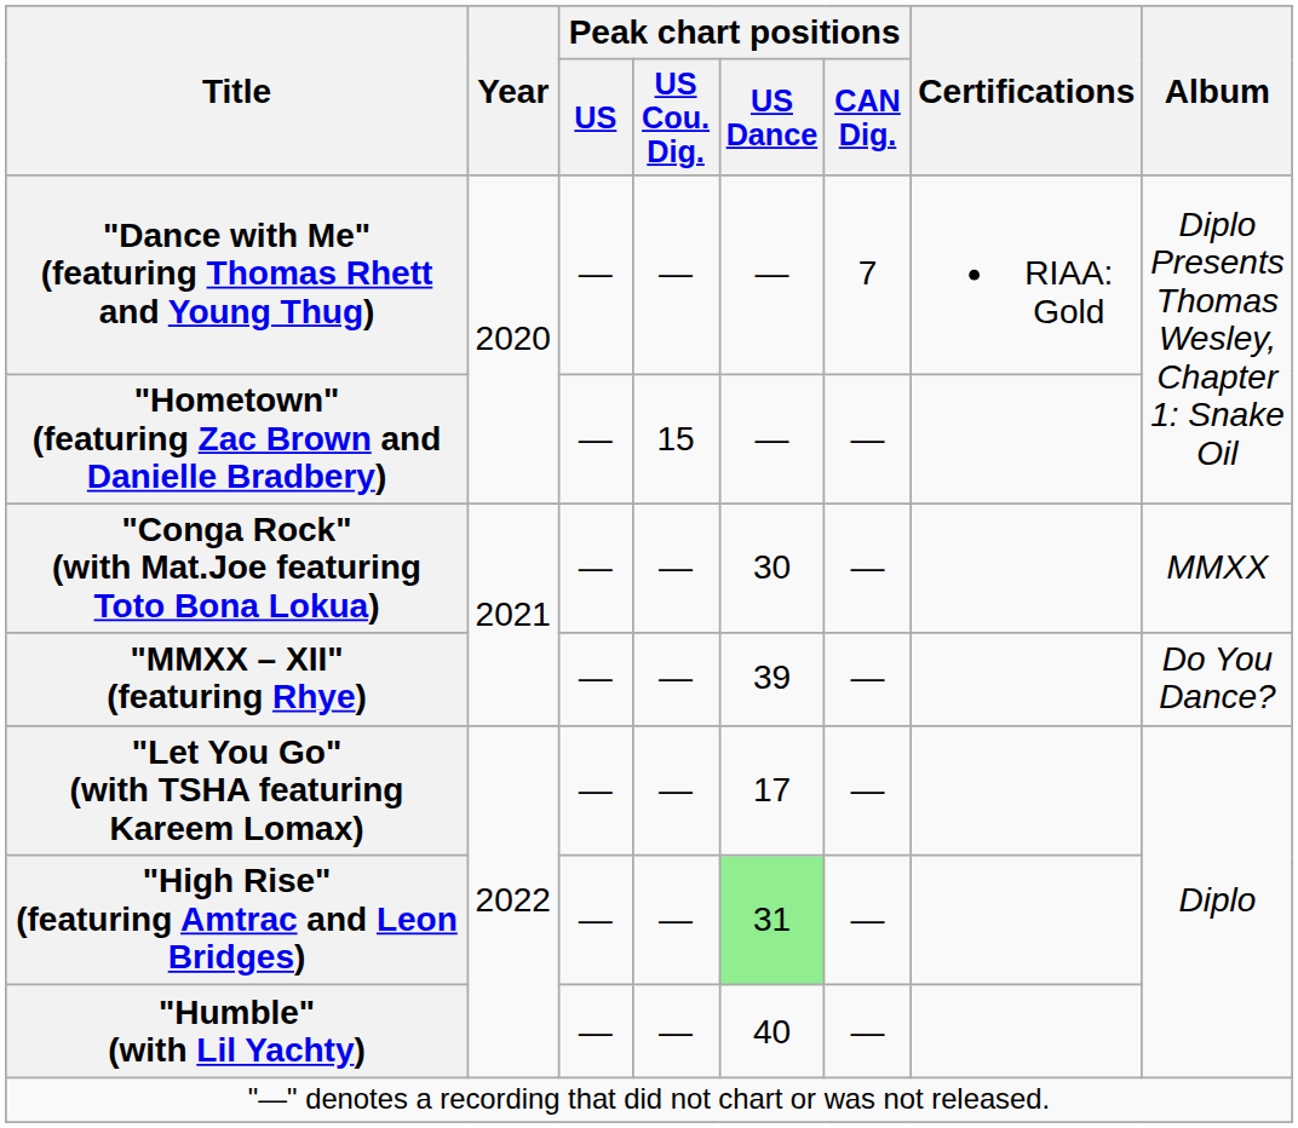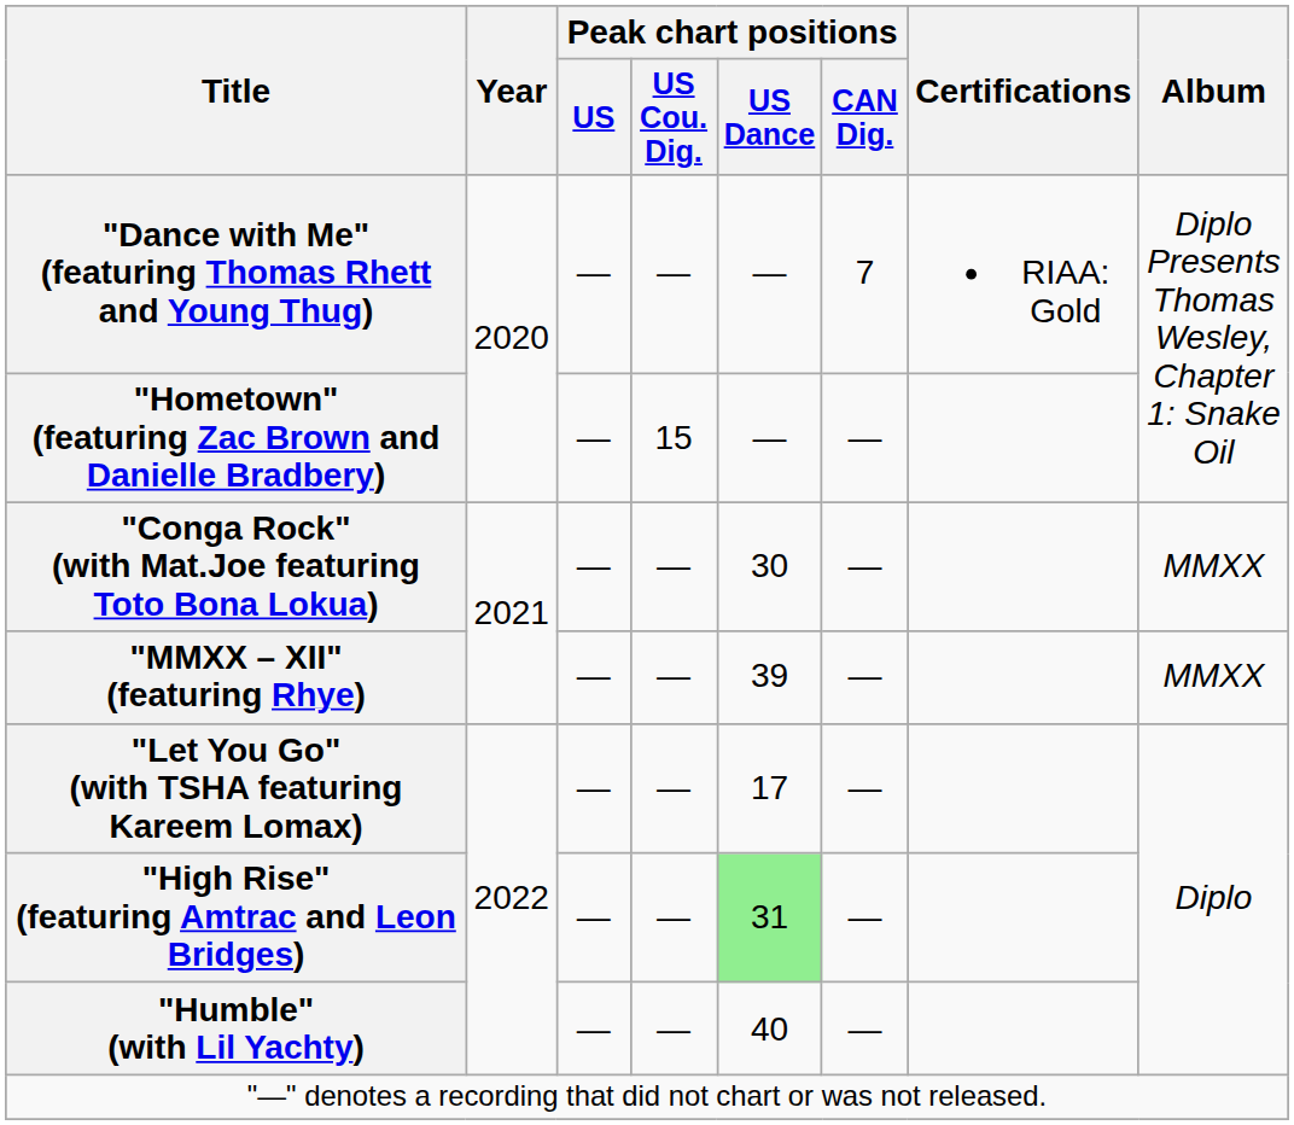"MMXX – XII" (featuring Rhye) | Album: Do You Dance? -> MMXX
